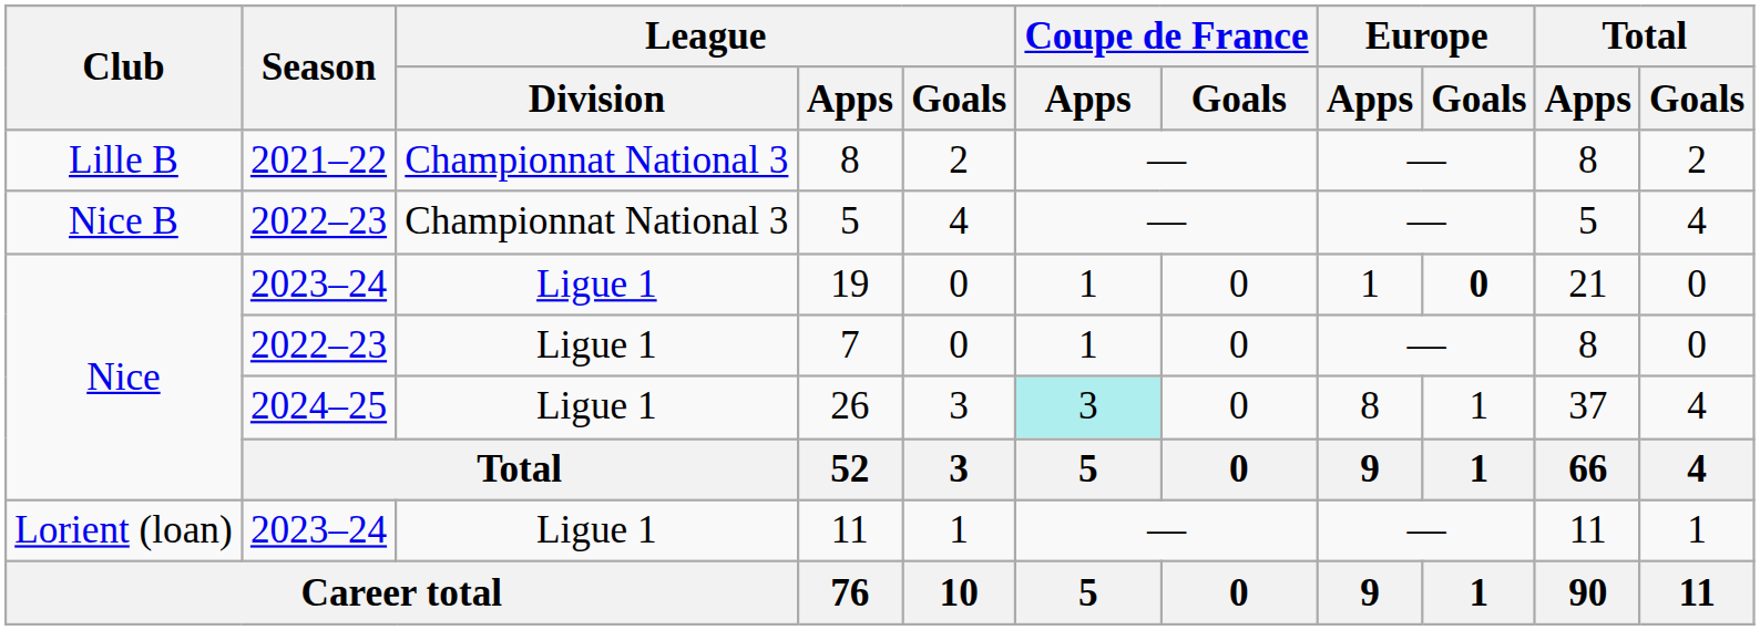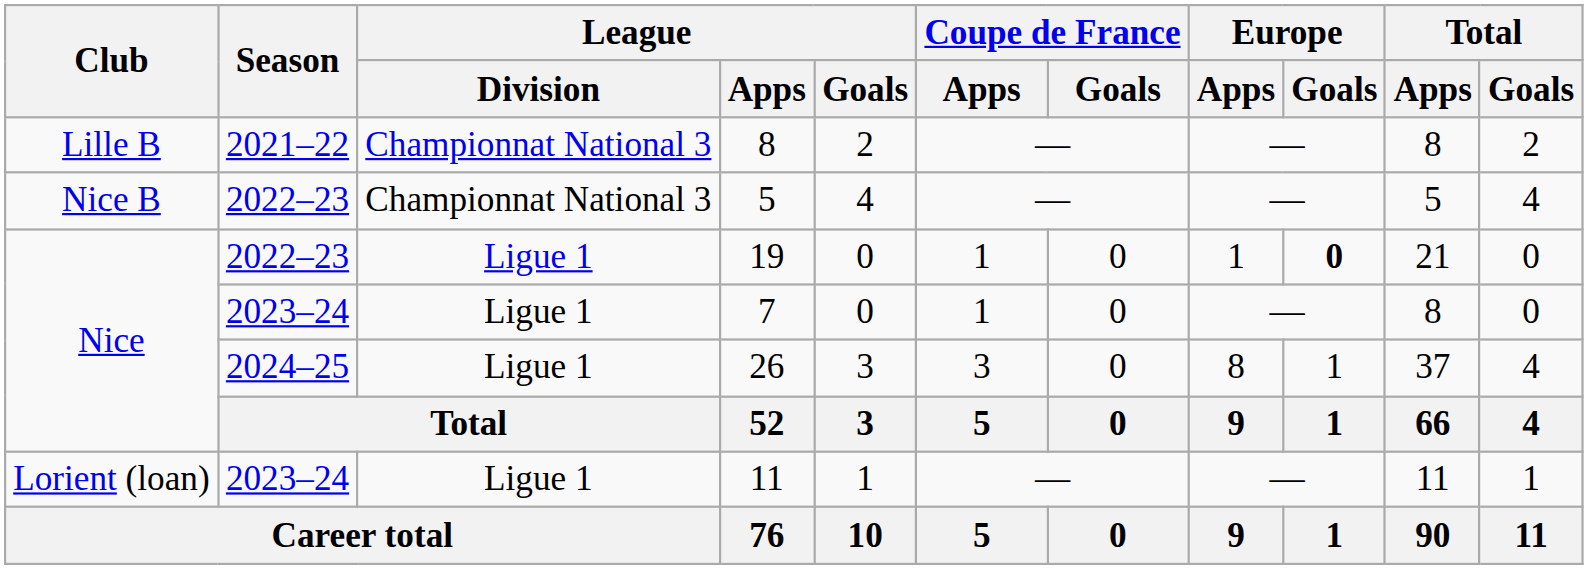19 | Season: 2023–24 -> 2022–23
7 | Season: 2022–23 -> 2023–24
26 | Coupe de France / Apps: paleturquoise background -> no background
